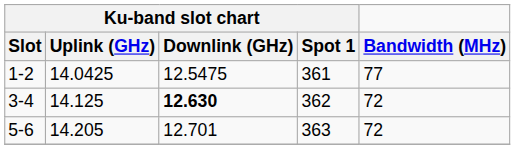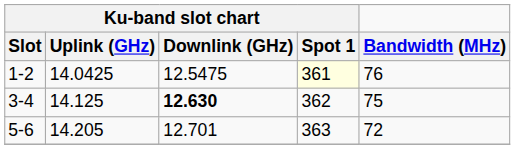1-2 | Ku-band slot chart / Spot 1: no background -> lightyellow background
1-2 | Bandwidth (MHz): 77 -> 76
3-4 | Bandwidth (MHz): 72 -> 75
